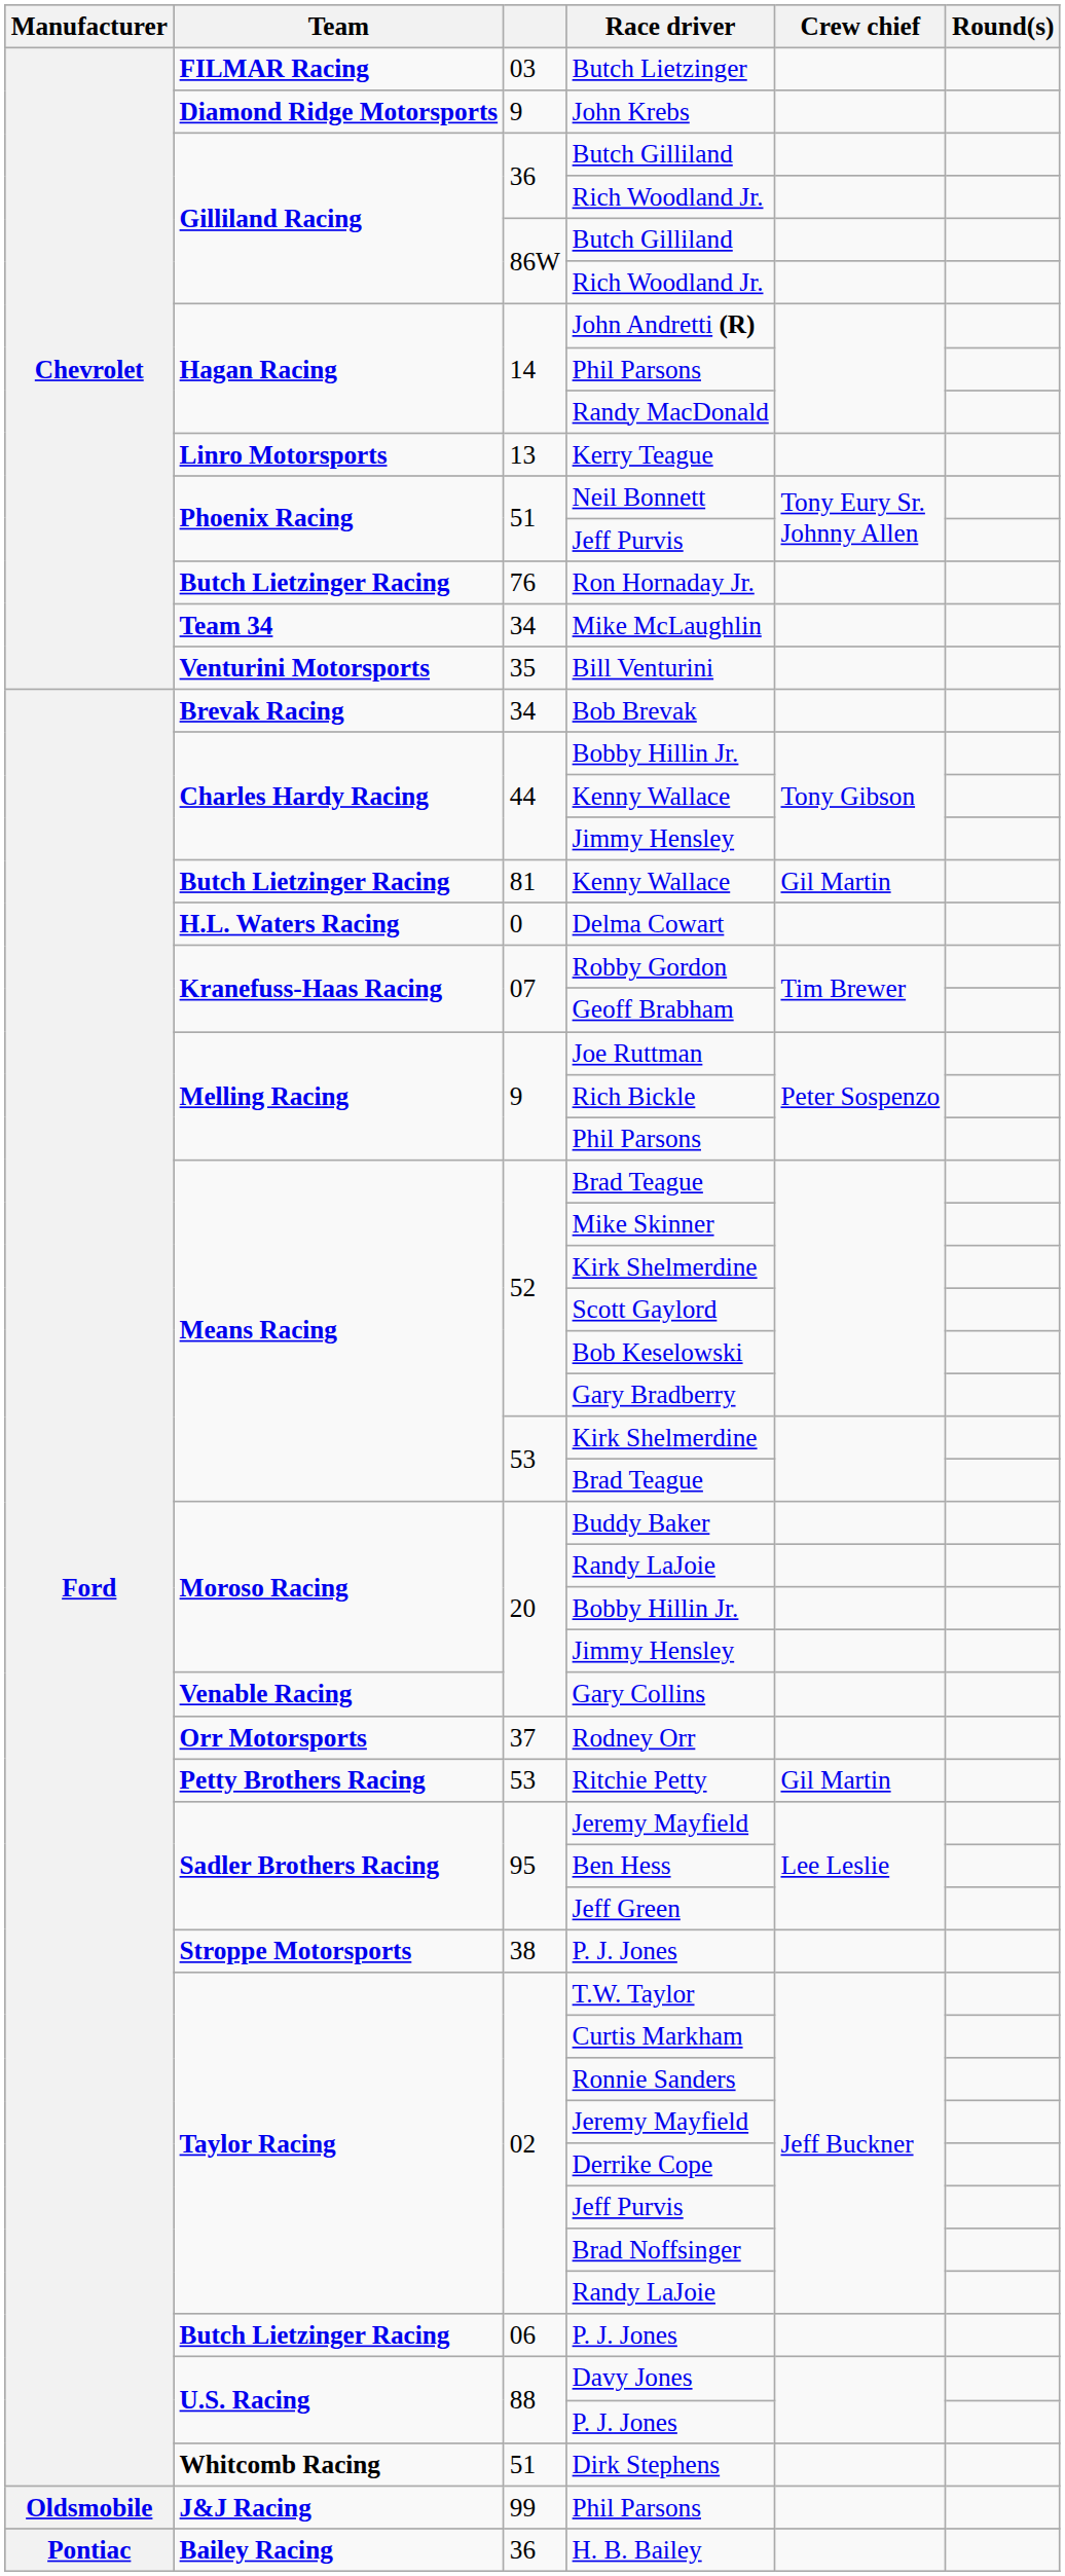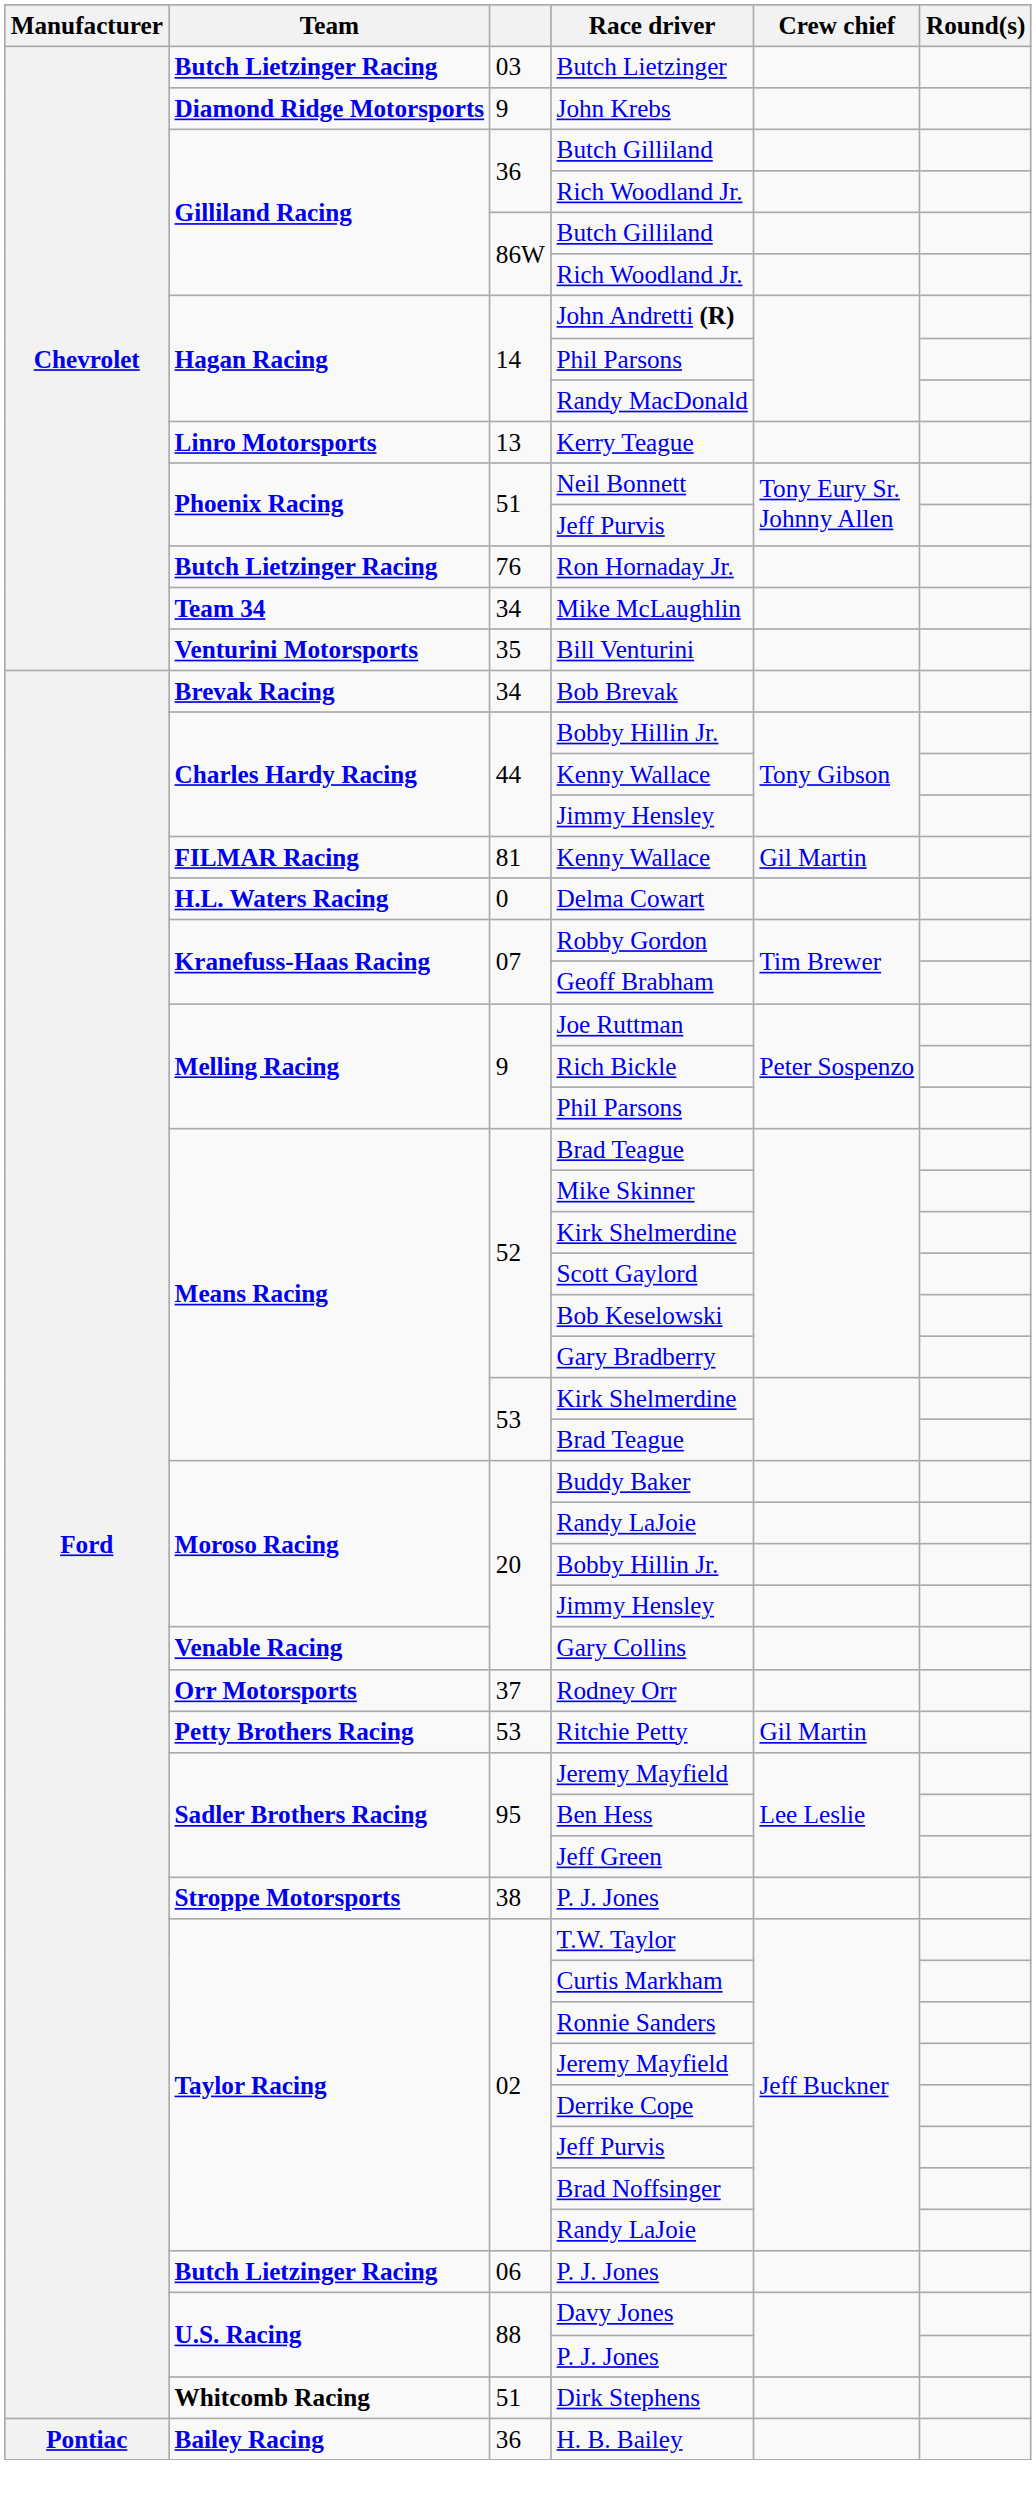Butch Lietzinger | Team: FILMAR Racing -> Butch Lietzinger Racing
81 / Kenny Wallace | Team: Butch Lietzinger Racing -> FILMAR Racing
- row: Oldsmobile | J&J Racing | 99 | Phil Parsons
